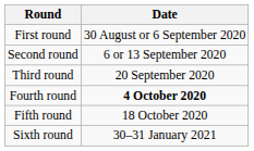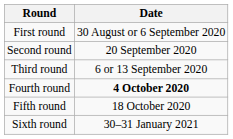Second round | Date: 6 or 13 September 2020 -> 20 September 2020
Third round | Date: 20 September 2020 -> 6 or 13 September 2020
